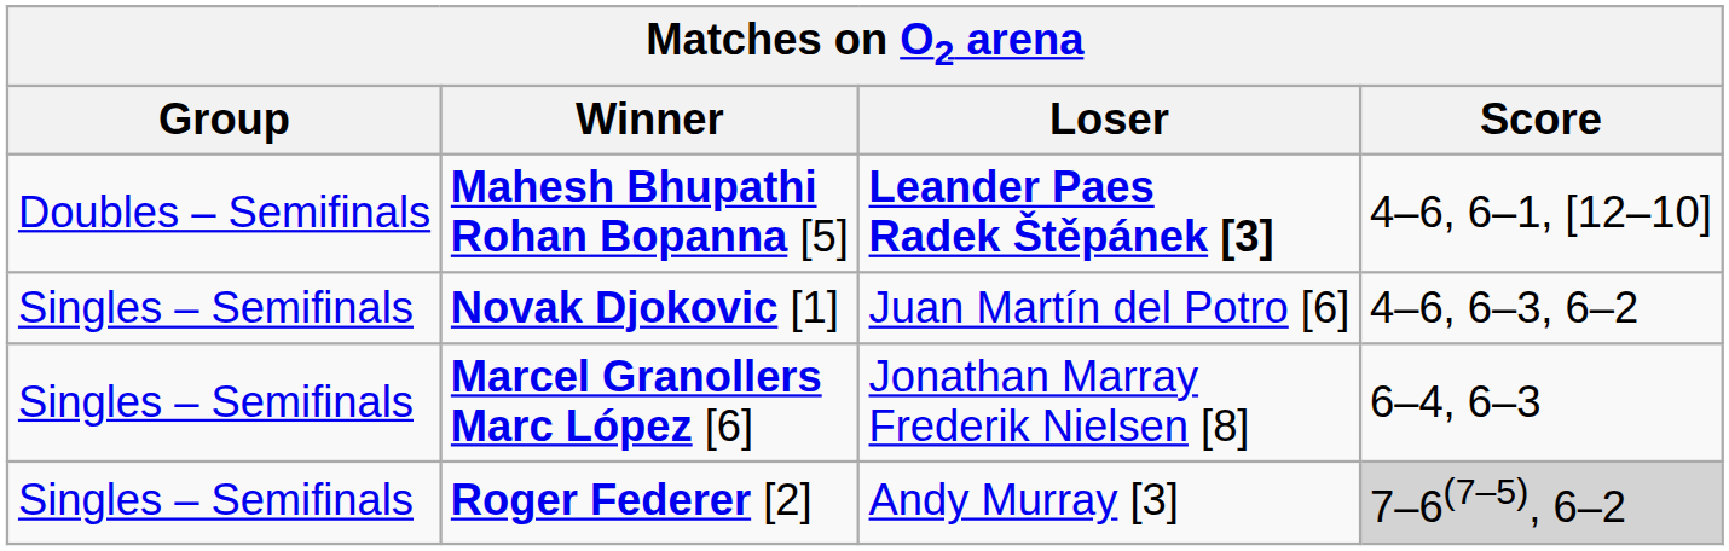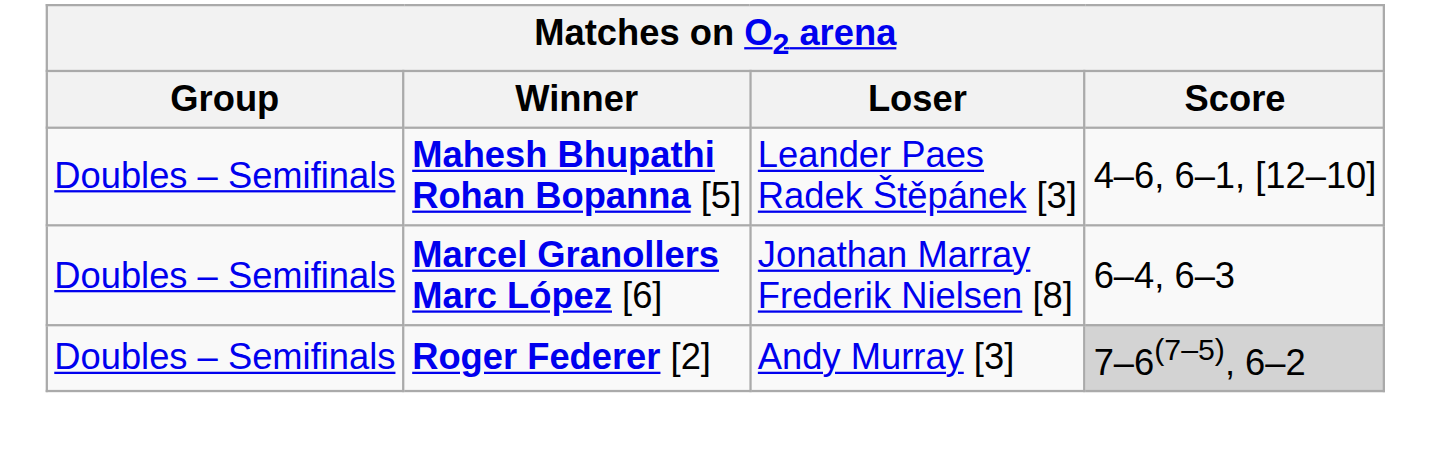Mahesh Bhupathi Rohan Bopanna [5] | Loser: bold -> normal
- row: Singles – Semifinals | Novak Djokovic [1] | Juan Martín del Potro [6] | 4–6, 6–3, 6–2
Marcel Granollers Marc López [6] | Group: Singles – Semifinals -> Doubles – Semifinals
Roger Federer [2] | Group: Singles – Semifinals -> Doubles – Semifinals
